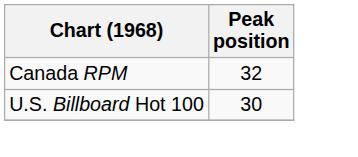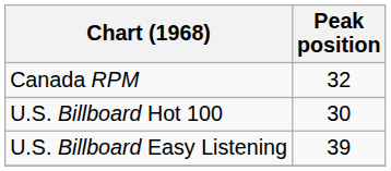+ row: U.S. Billboard Easy Listening | 39
